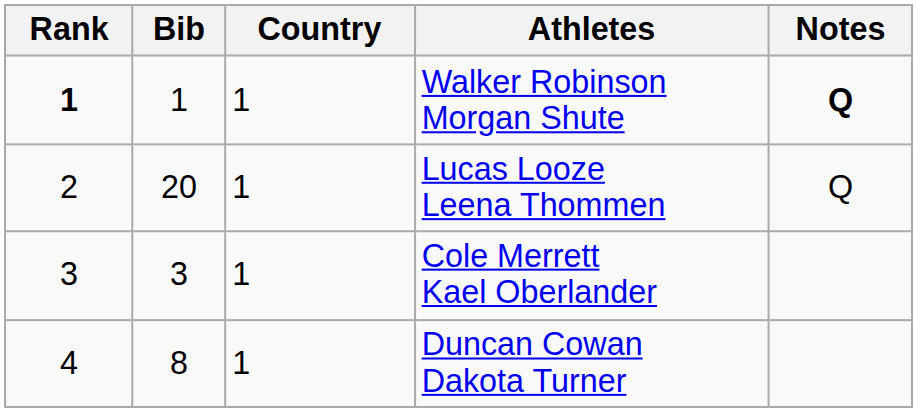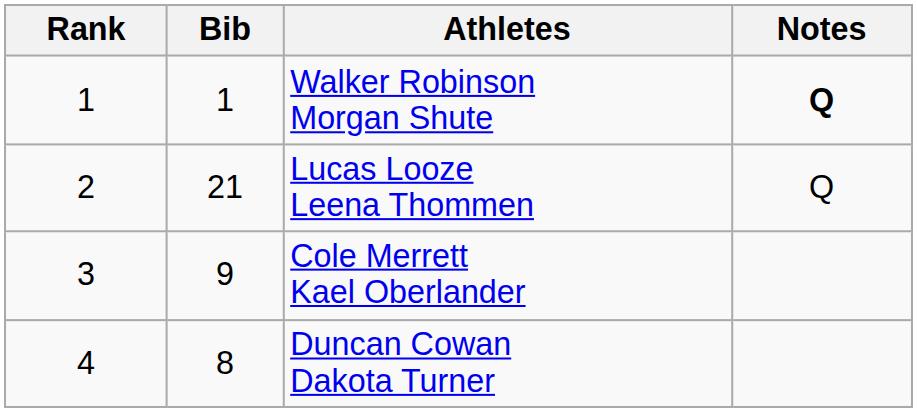- column: Country | 1 | 1 | 1 | 1
Walker Robinson Morgan Shute | Rank: bold -> normal
Lucas Looze Leena Thommen | Bib: 20 -> 21
Cole Merrett Kael Oberlander | Bib: 3 -> 9
